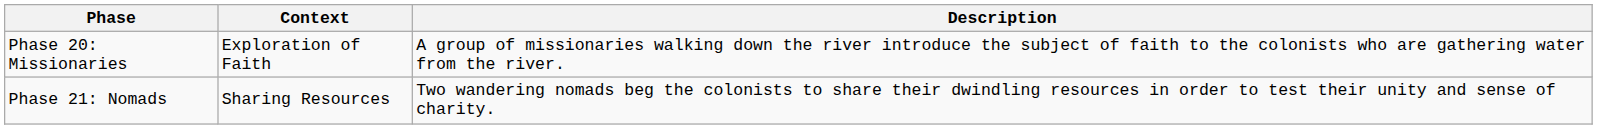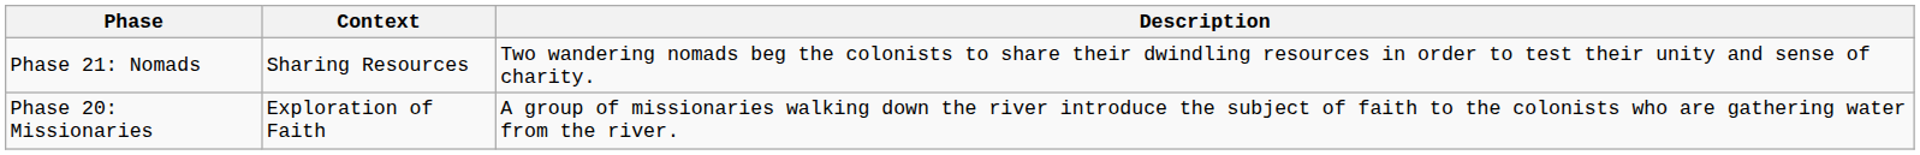rows swapped: Phase 20: Missionaries <-> Phase 21: Nomads
